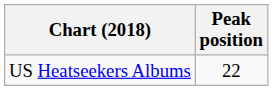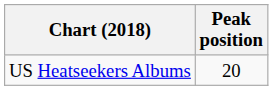US Heatseekers Albums | Peak position: 22 -> 20
